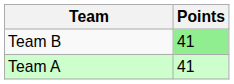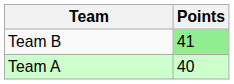Team A | Points: 41 -> 40
